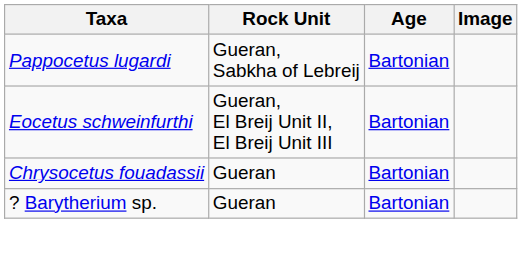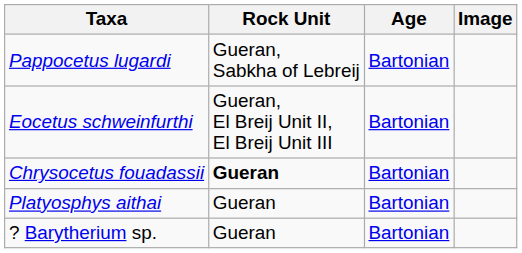Chrysocetus fouadassii | Rock Unit: normal -> bold
+ row: Platyosphys aithai | Gueran | Bartonian
